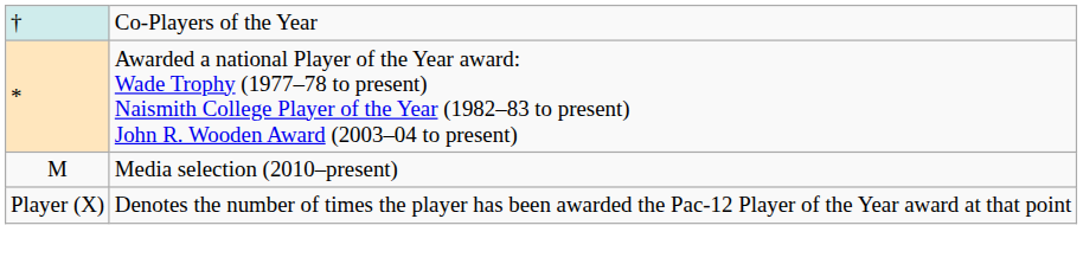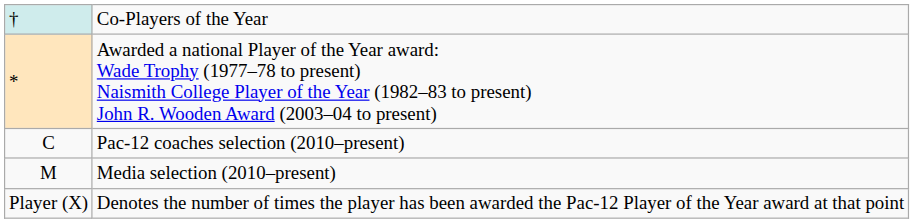+ row: C | Pac-12 coaches selection (2010–present)
